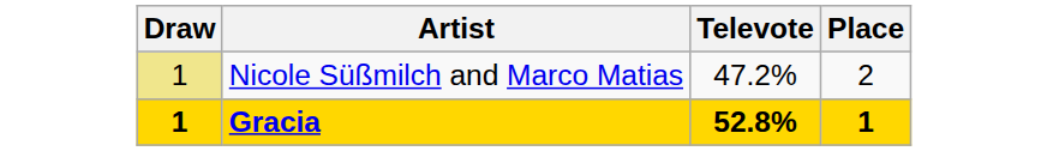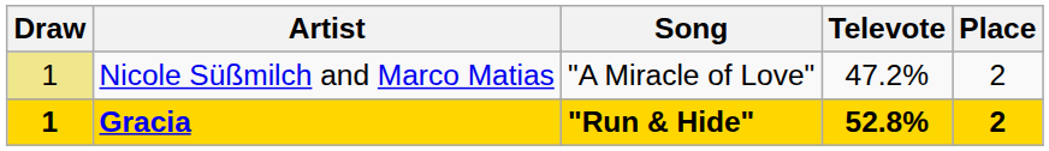+ column: Song | "A Miracle of Love" | "Run & Hide"
Gracia | Place: 1 -> 2
